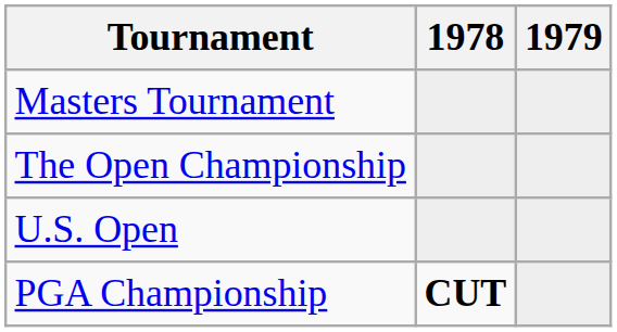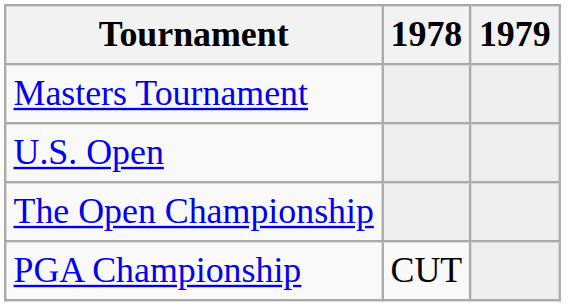rows swapped: U.S. Open <-> The Open Championship
PGA Championship | 1978: bold -> normal
